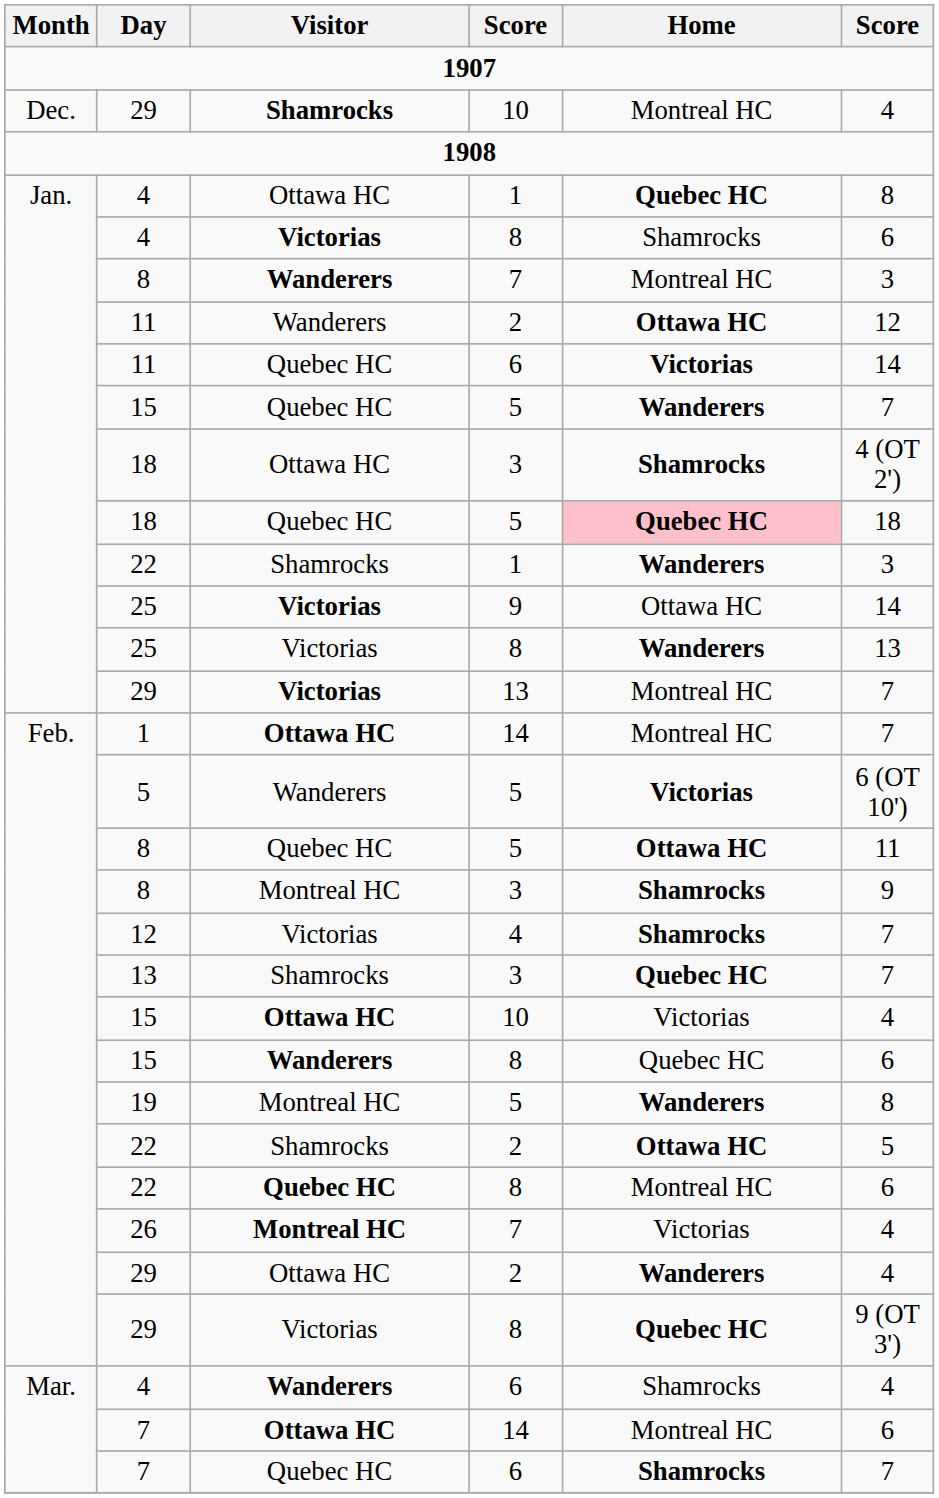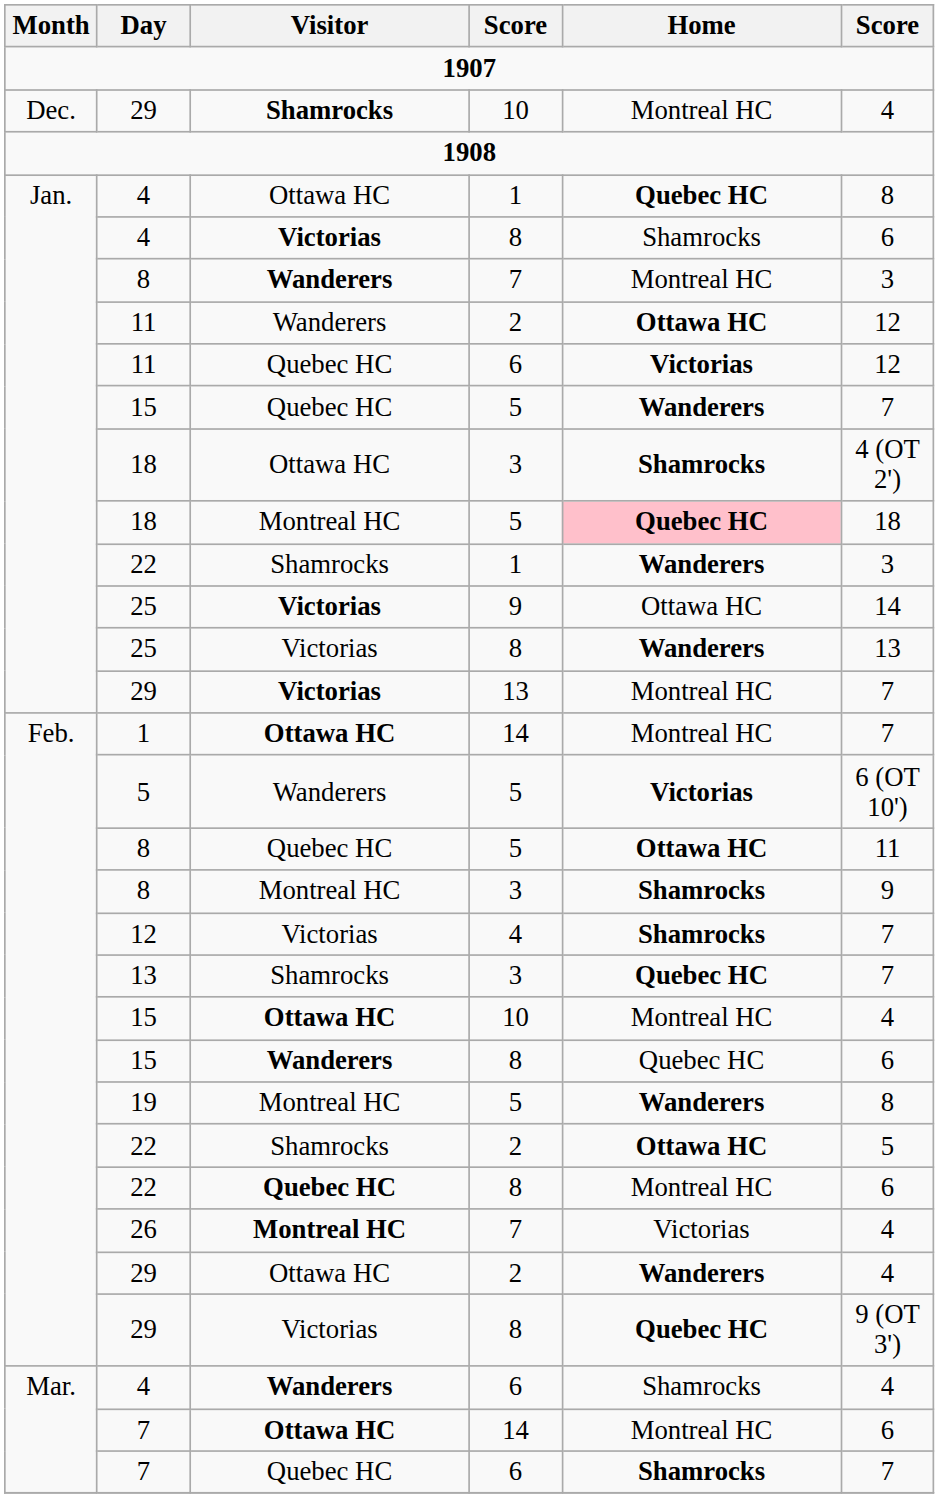11 / 6 | column 6: 14 -> 12
18 / 5 | Visitor: Quebec HC -> Montreal HC
15 / 10 | Home: Victorias -> Montreal HC
